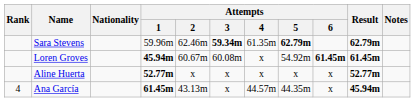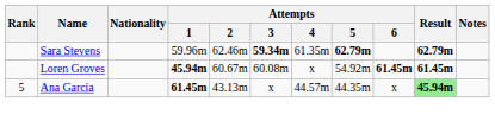- row: Aline Huerta | 52.77m | x | x | x | x | x | 52.77m
Ana García | Rank: 4 -> 5
Ana García | Result: no background -> lightgreen background
